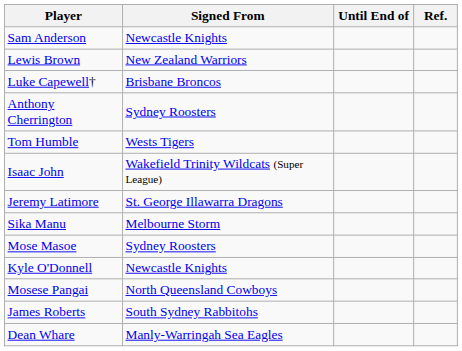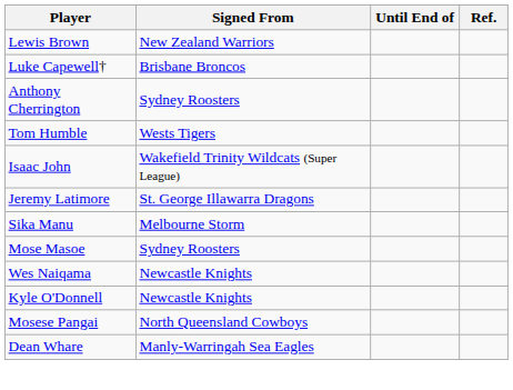- row: Sam Anderson | Newcastle Knights
+ row: Wes Naiqama | Newcastle Knights
- row: James Roberts | South Sydney Rabbitohs
